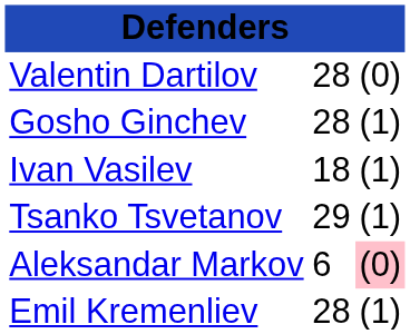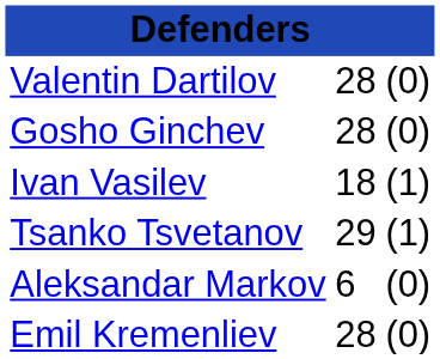Gosho Ginchev | column 3: (1) -> (0)
Aleksandar Markov | column 3: pink background -> no background
Emil Kremenliev | column 3: (1) -> (0)
